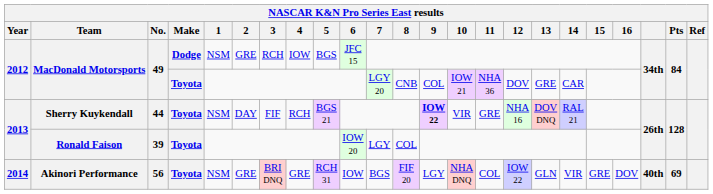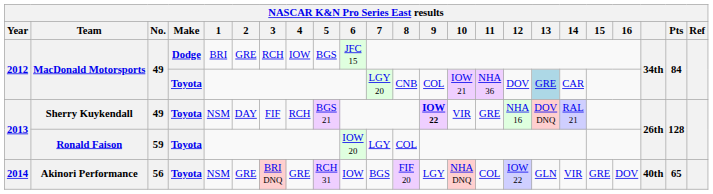MacDonald Motorsports / Dodge | 1: NSM -> BRI
MacDonald Motorsports / Toyota | 13: no background -> lightblue background
Sherry Kuykendall | No.: 44 -> 49
Ronald Faison | No.: 39 -> 59
Akinori Performance | Pts: 69 -> 65
